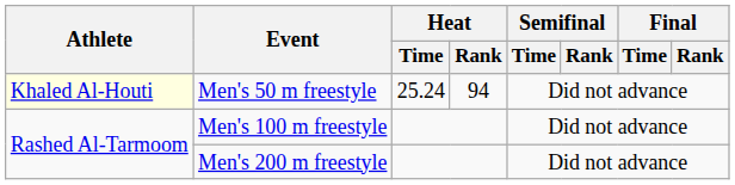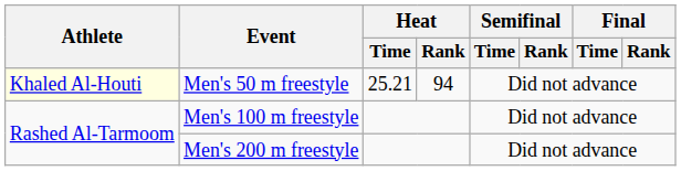Men's 50 m freestyle | Heat / Time: 25.24 -> 25.21
